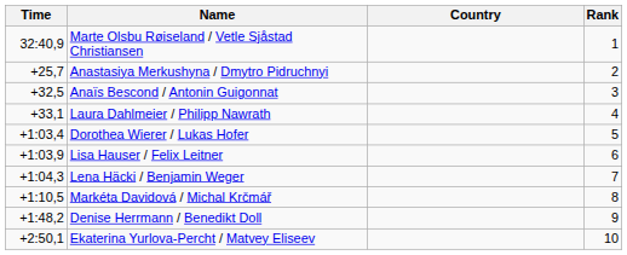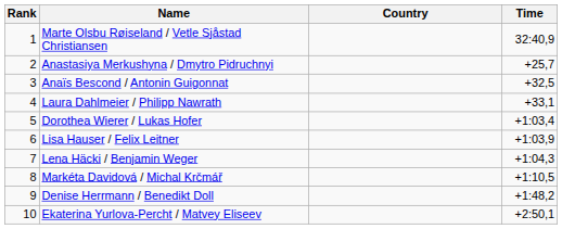columns swapped: Rank <-> Time
